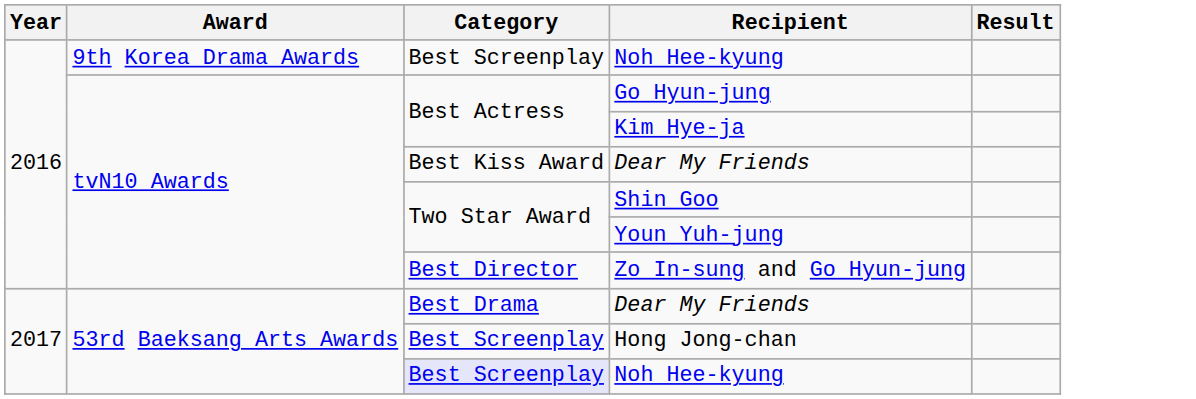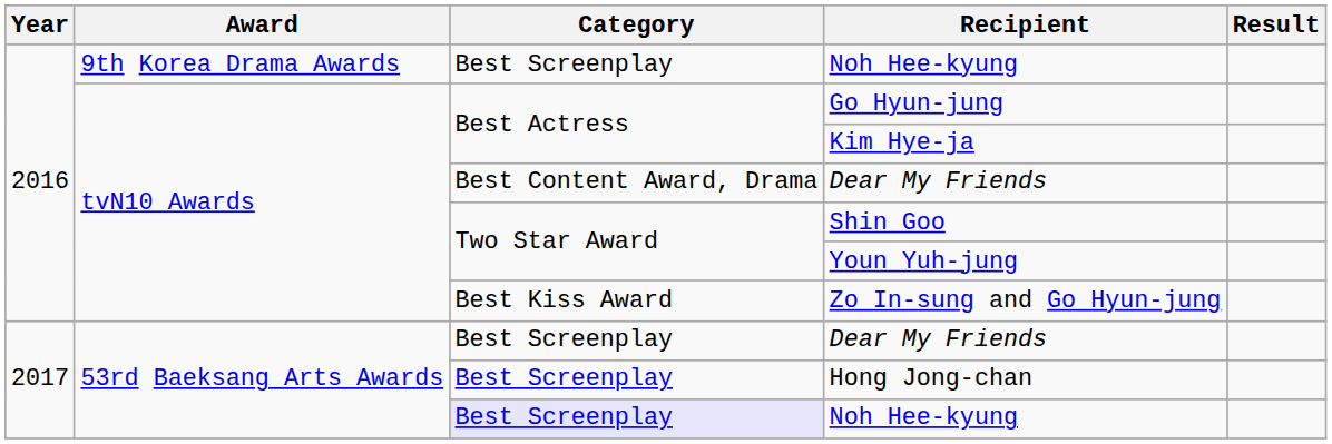tvN10 Awards / Dear My Friends | Category: Best Kiss Award -> Best Content Award, Drama
Zo In-sung and Go Hyun-jung | Category: Best Director -> Best Kiss Award
53rd Baeksang Arts Awards / Dear My Friends | Category: Best Drama -> Best Screenplay
